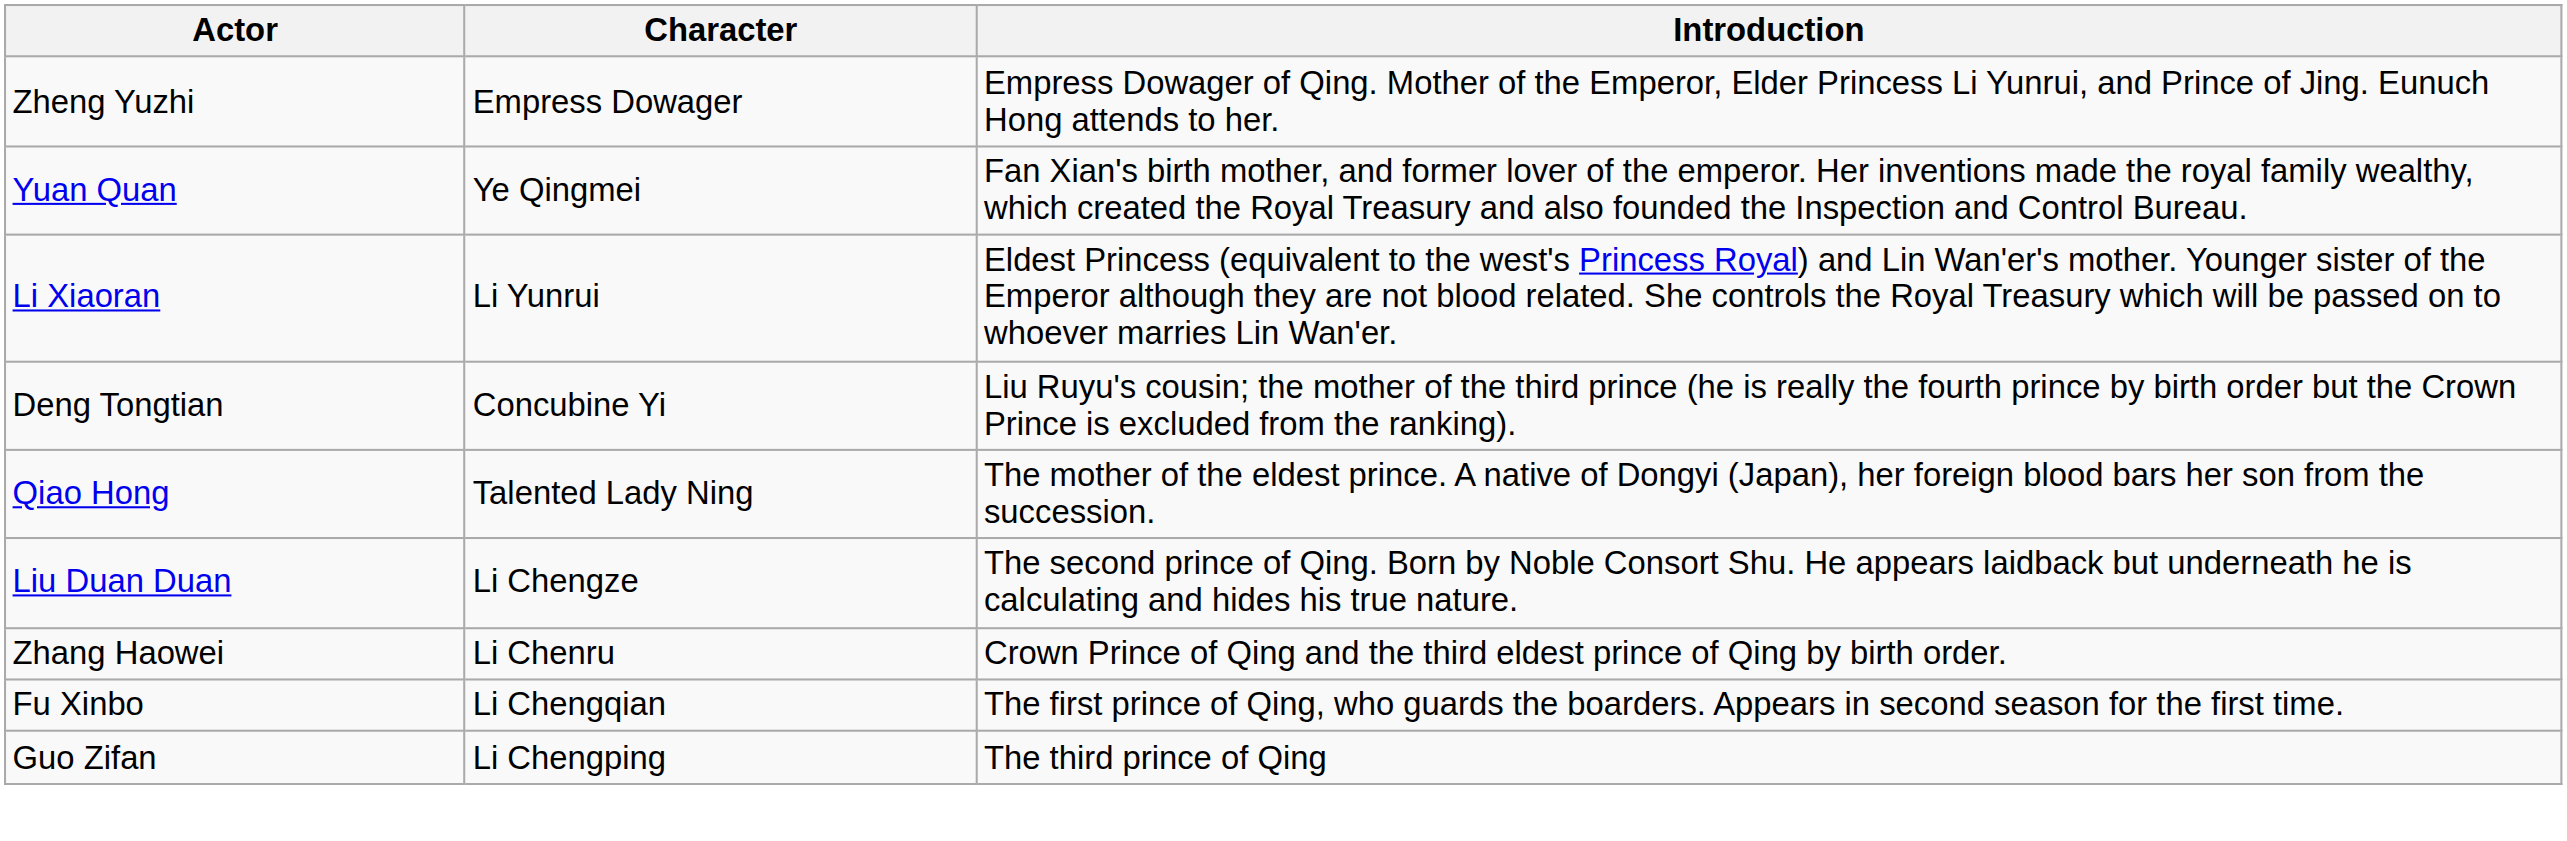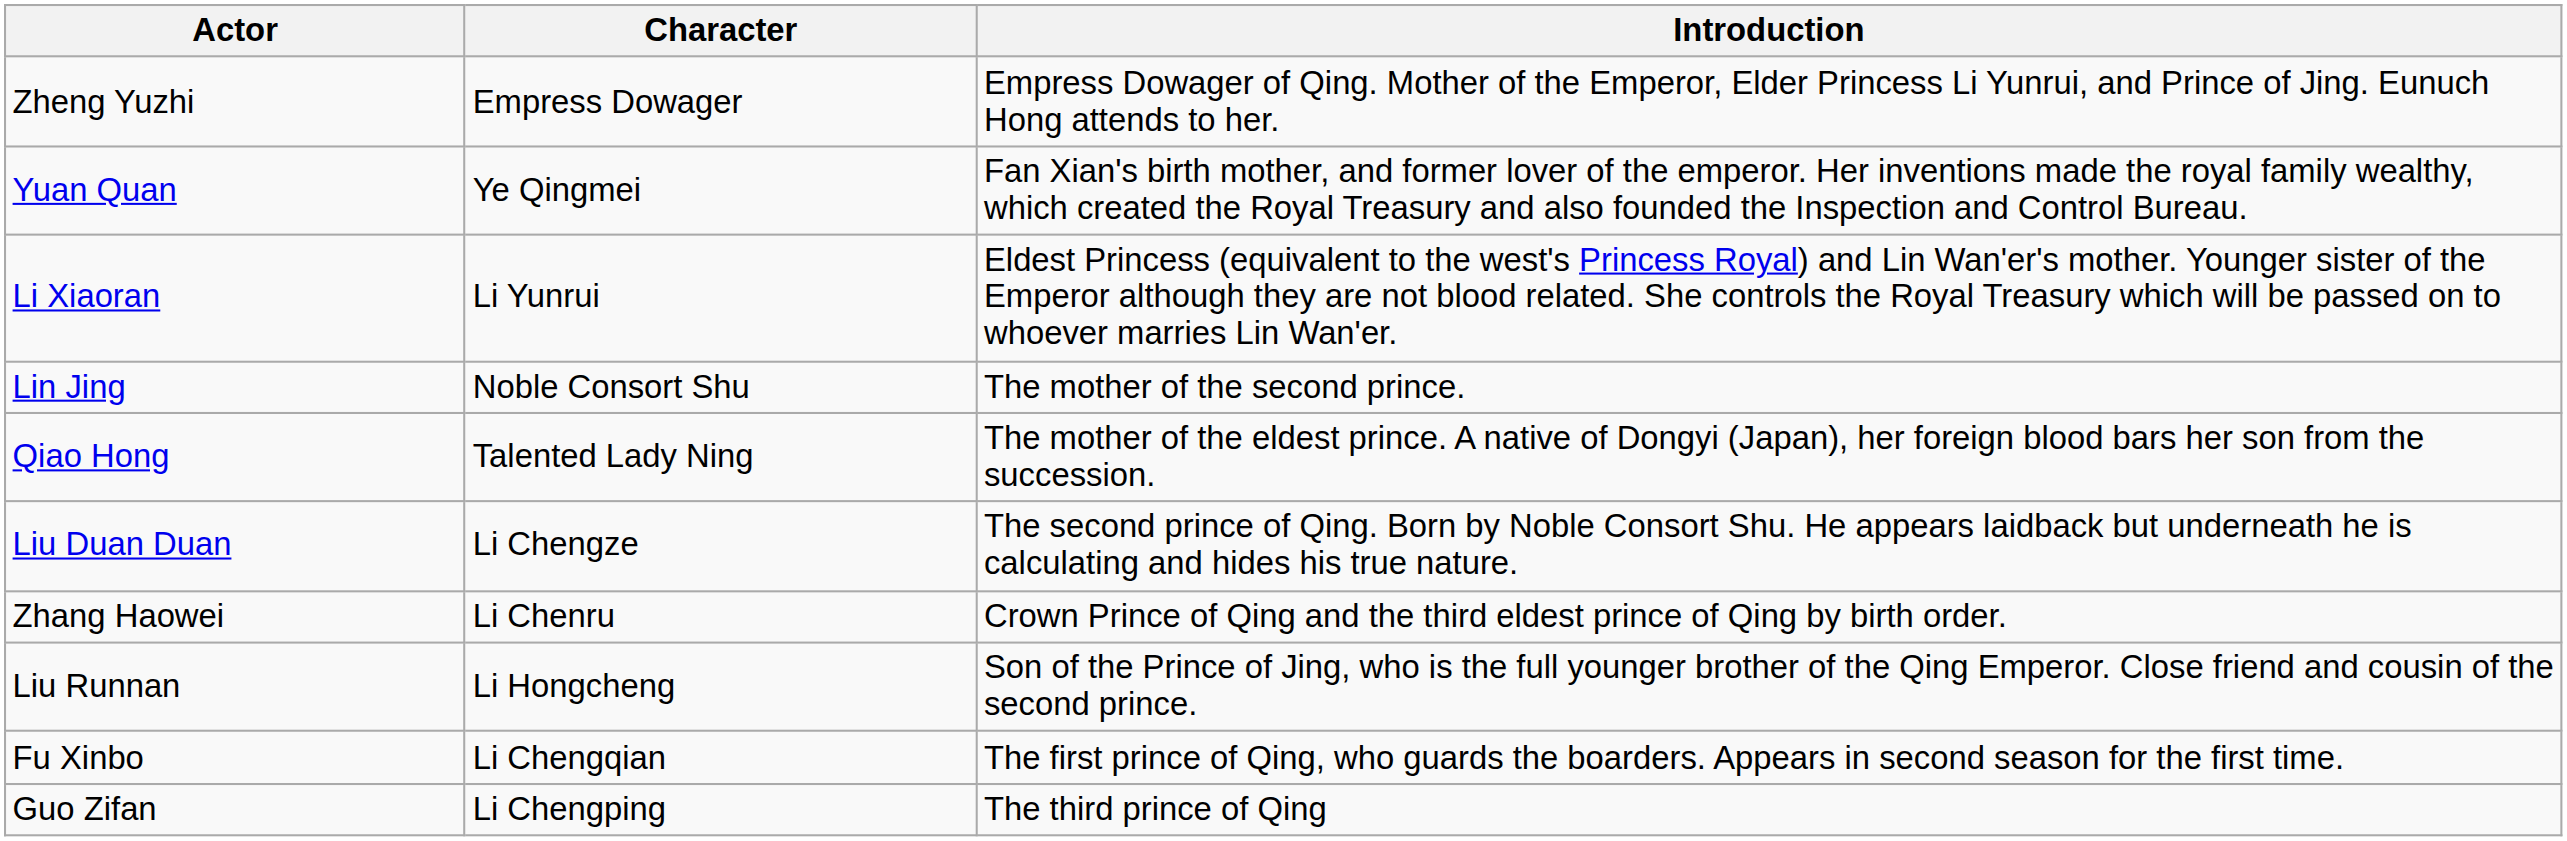+ row: Lin Jing | Noble Consort Shu | The mother of the second prince.
- row: Deng Tongtian | Concubine Yi | Liu Ruyu's cousin; the mother of the third prince (he is really the fourth prince by birth order but the Crown Prince is excluded from the ranking).
+ row: Liu Runnan | Li Hongcheng | Son of the Prince of Jing, who is the full younger brother of the Qing Emperor. Close friend and cousin of the second prince.
